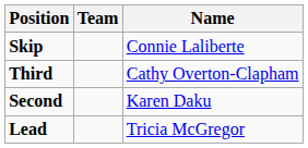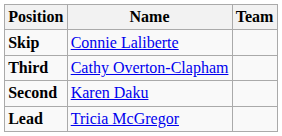columns swapped: Name <-> Team
